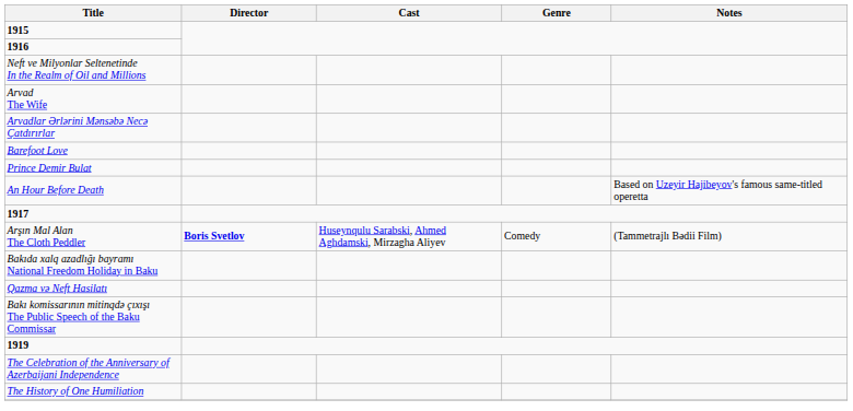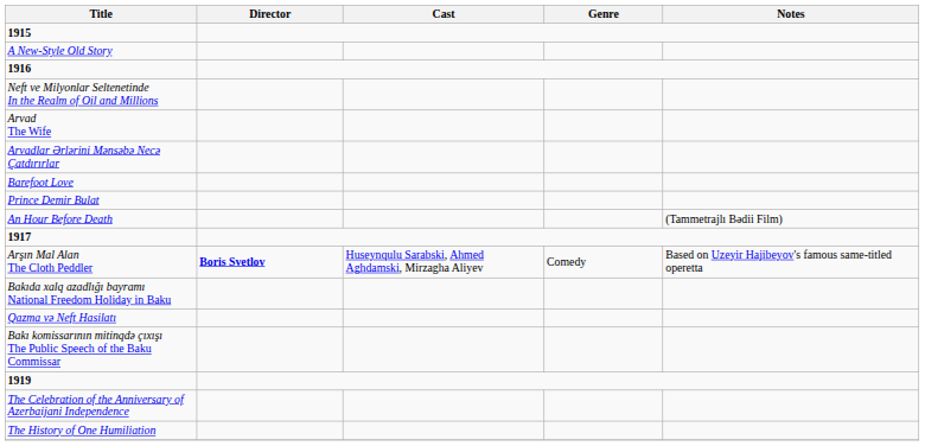+ row: A New-Style Old Story
An Hour Before Death | Notes: Based on Uzeyir Hajibeyov's famous same-titled operetta -> (Tammetrajlı Bədii Film)
Arşın Mal Alan The Cloth Peddler | Notes: (Tammetrajlı Bədii Film) -> Based on Uzeyir Hajibeyov's famous same-titled operetta
